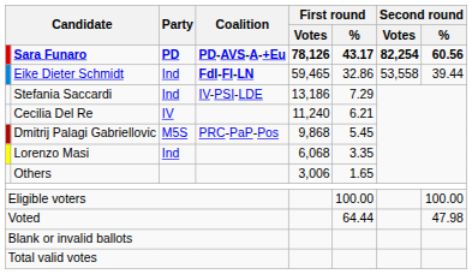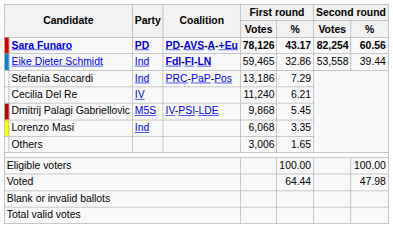Stefania Saccardi | Coalition: IV-PSI-LDE -> PRC-PaP-Pos
Dmitrij Palagi Gabriellovic | Coalition: PRC-PaP-Pos -> IV-PSI-LDE
